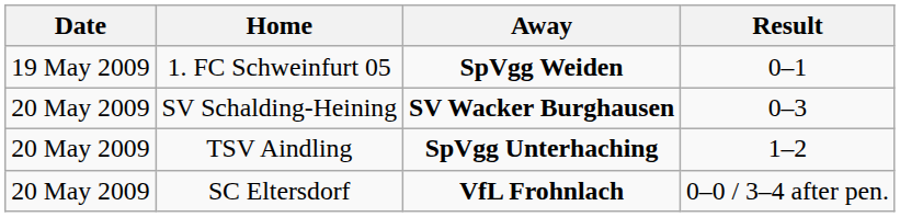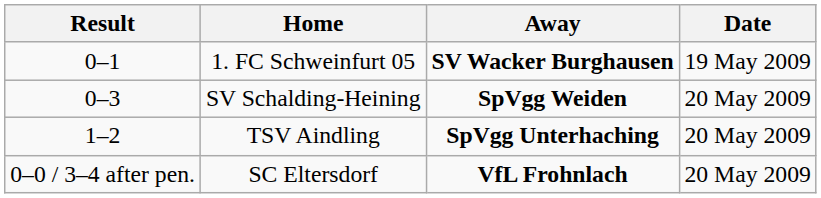columns swapped: Date <-> Result
1. FC Schweinfurt 05 | Away: SpVgg Weiden -> SV Wacker Burghausen
SV Schalding-Heining | Away: SV Wacker Burghausen -> SpVgg Weiden
